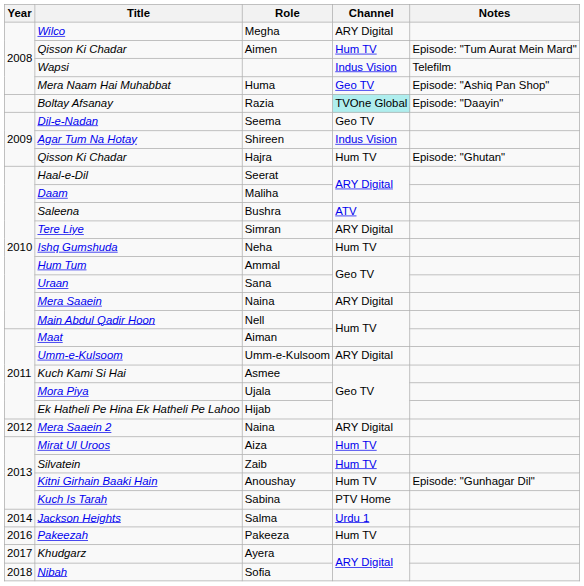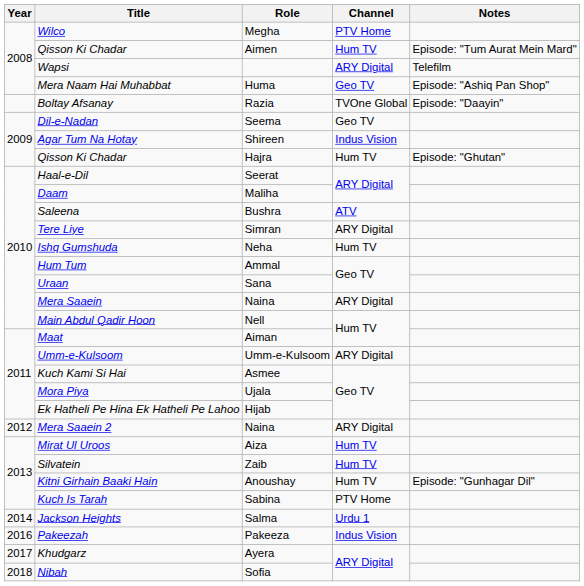Wilco | Channel: ARY Digital -> PTV Home
Wapsi | Channel: Indus Vision -> ARY Digital
Boltay Afsanay | Channel: paleturquoise background -> no background
Pakeezah | Channel: Hum TV -> Indus Vision
